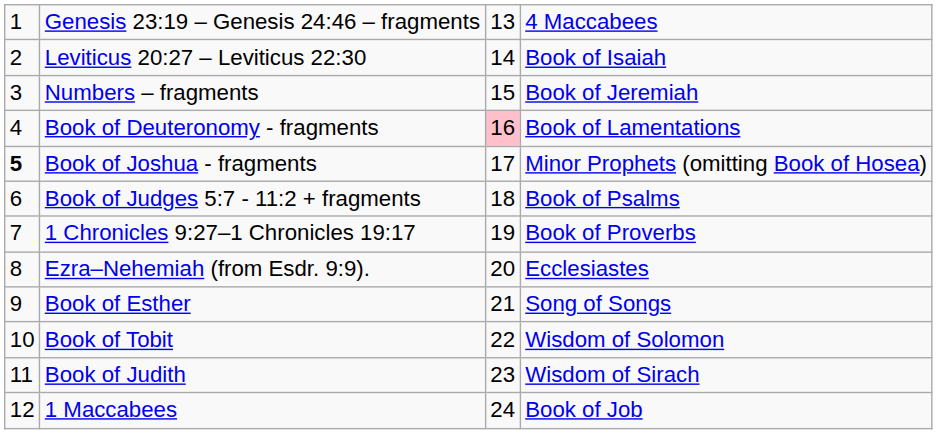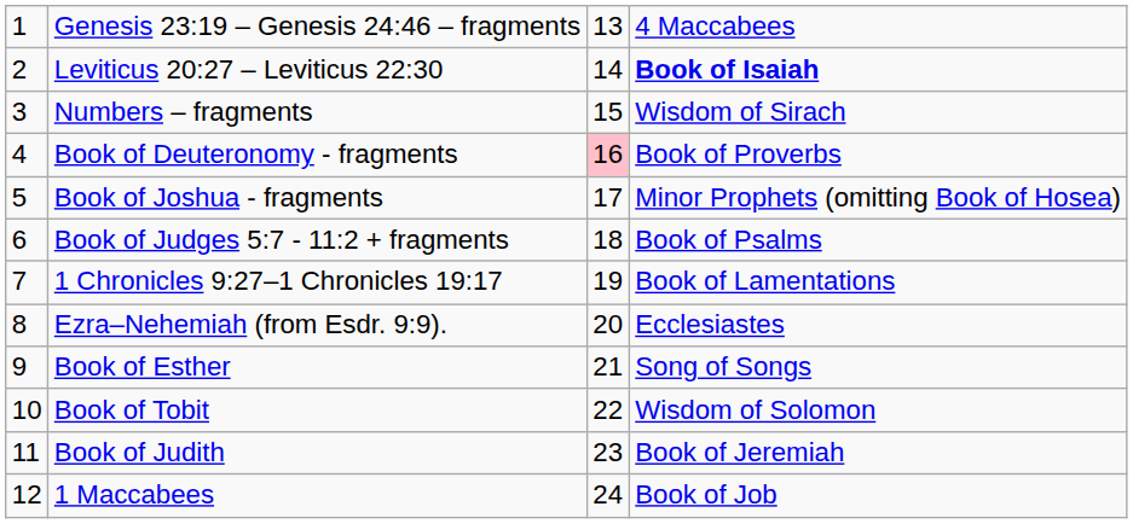Leviticus 20:27 – Leviticus 22:30 | column 4: normal -> bold
Numbers – fragments | column 4: Book of Jeremiah -> Wisdom of Sirach
Book of Deuteronomy - fragments | column 4: Book of Lamentations -> Book of Proverbs
Book of Joshua - fragments | column 1: bold -> normal
1 Chronicles 9:27–1 Chronicles 19:17 | column 4: Book of Proverbs -> Book of Lamentations
Book of Judith | column 4: Wisdom of Sirach -> Book of Jeremiah
